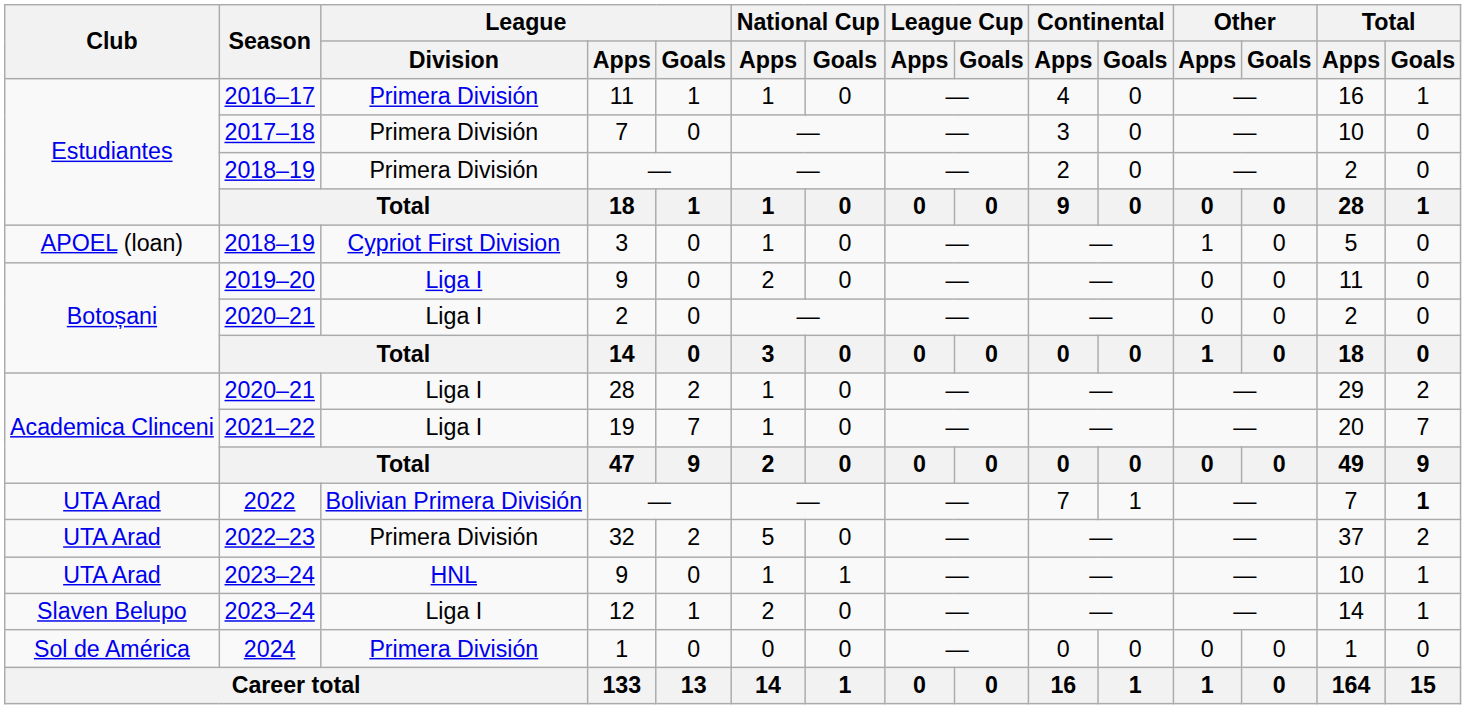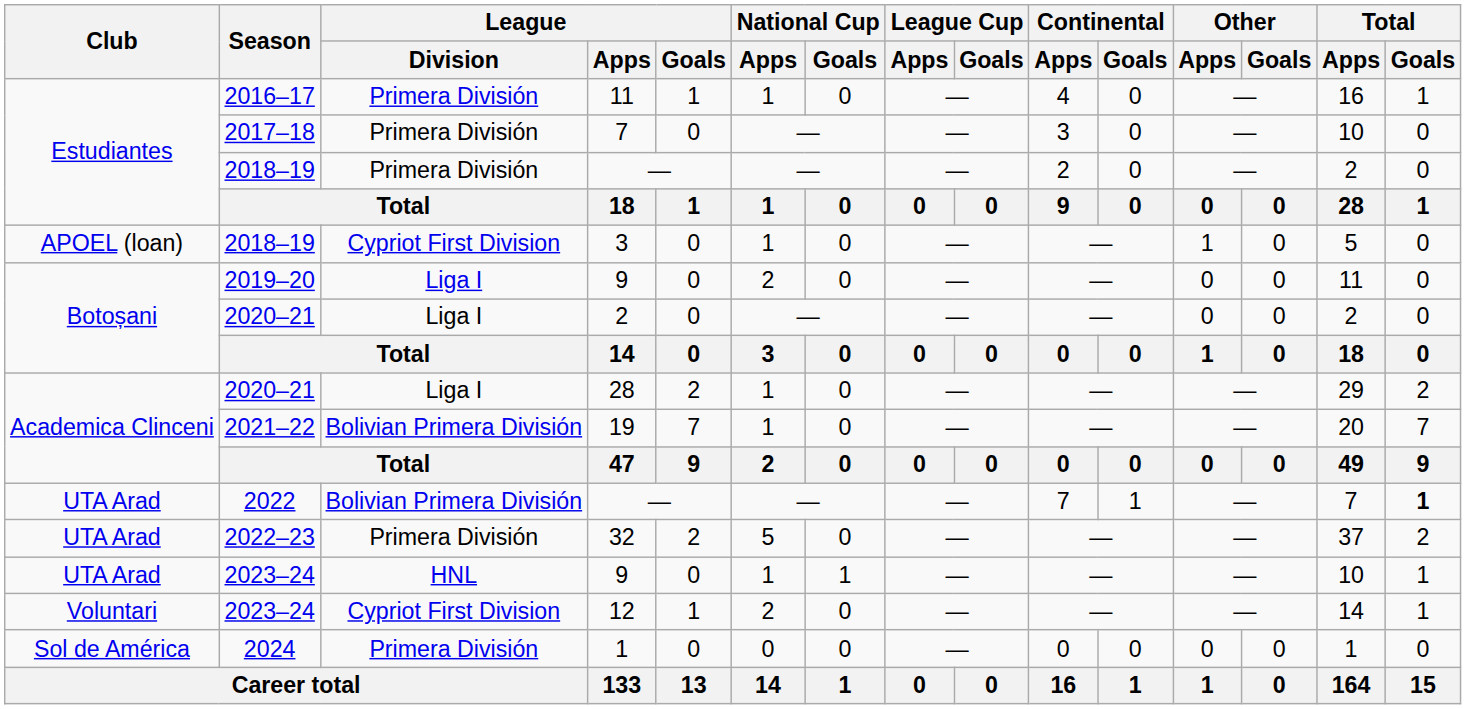19 | League / Division: Liga I -> Bolivian Primera División
12 | Club: Slaven Belupo -> Voluntari
12 | League / Division: Liga I -> Cypriot First Division
